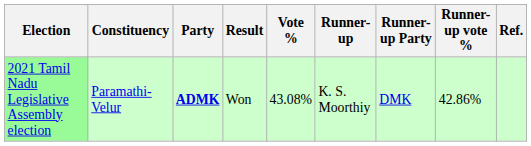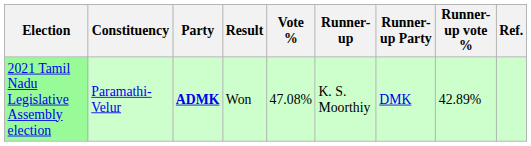2021 Tamil Nadu Legislative Assembly election | Vote %: 43.08% -> 47.08%
2021 Tamil Nadu Legislative Assembly election | Runner-up vote %: 42.86% -> 42.89%
